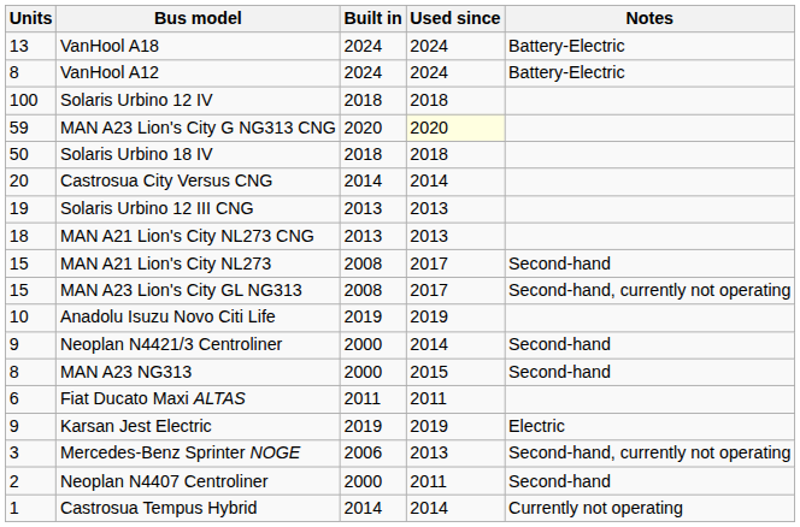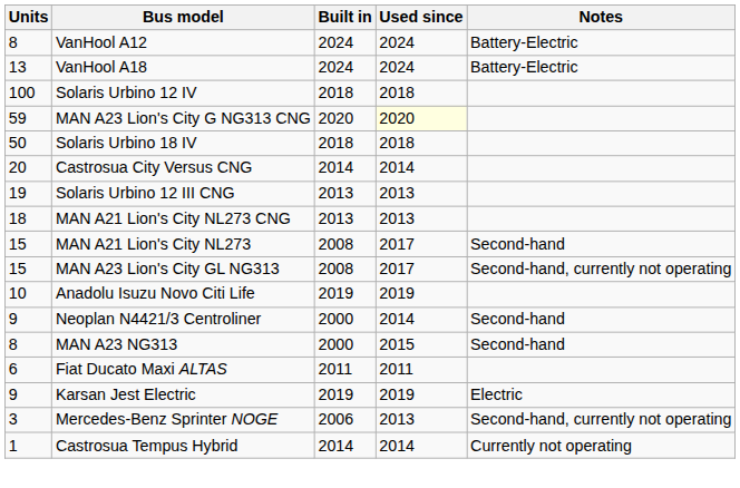rows swapped: VanHool A12 <-> VanHool A18
- row: 2 | Neoplan N4407 Centroliner | 2000 | 2011 | Second-hand
